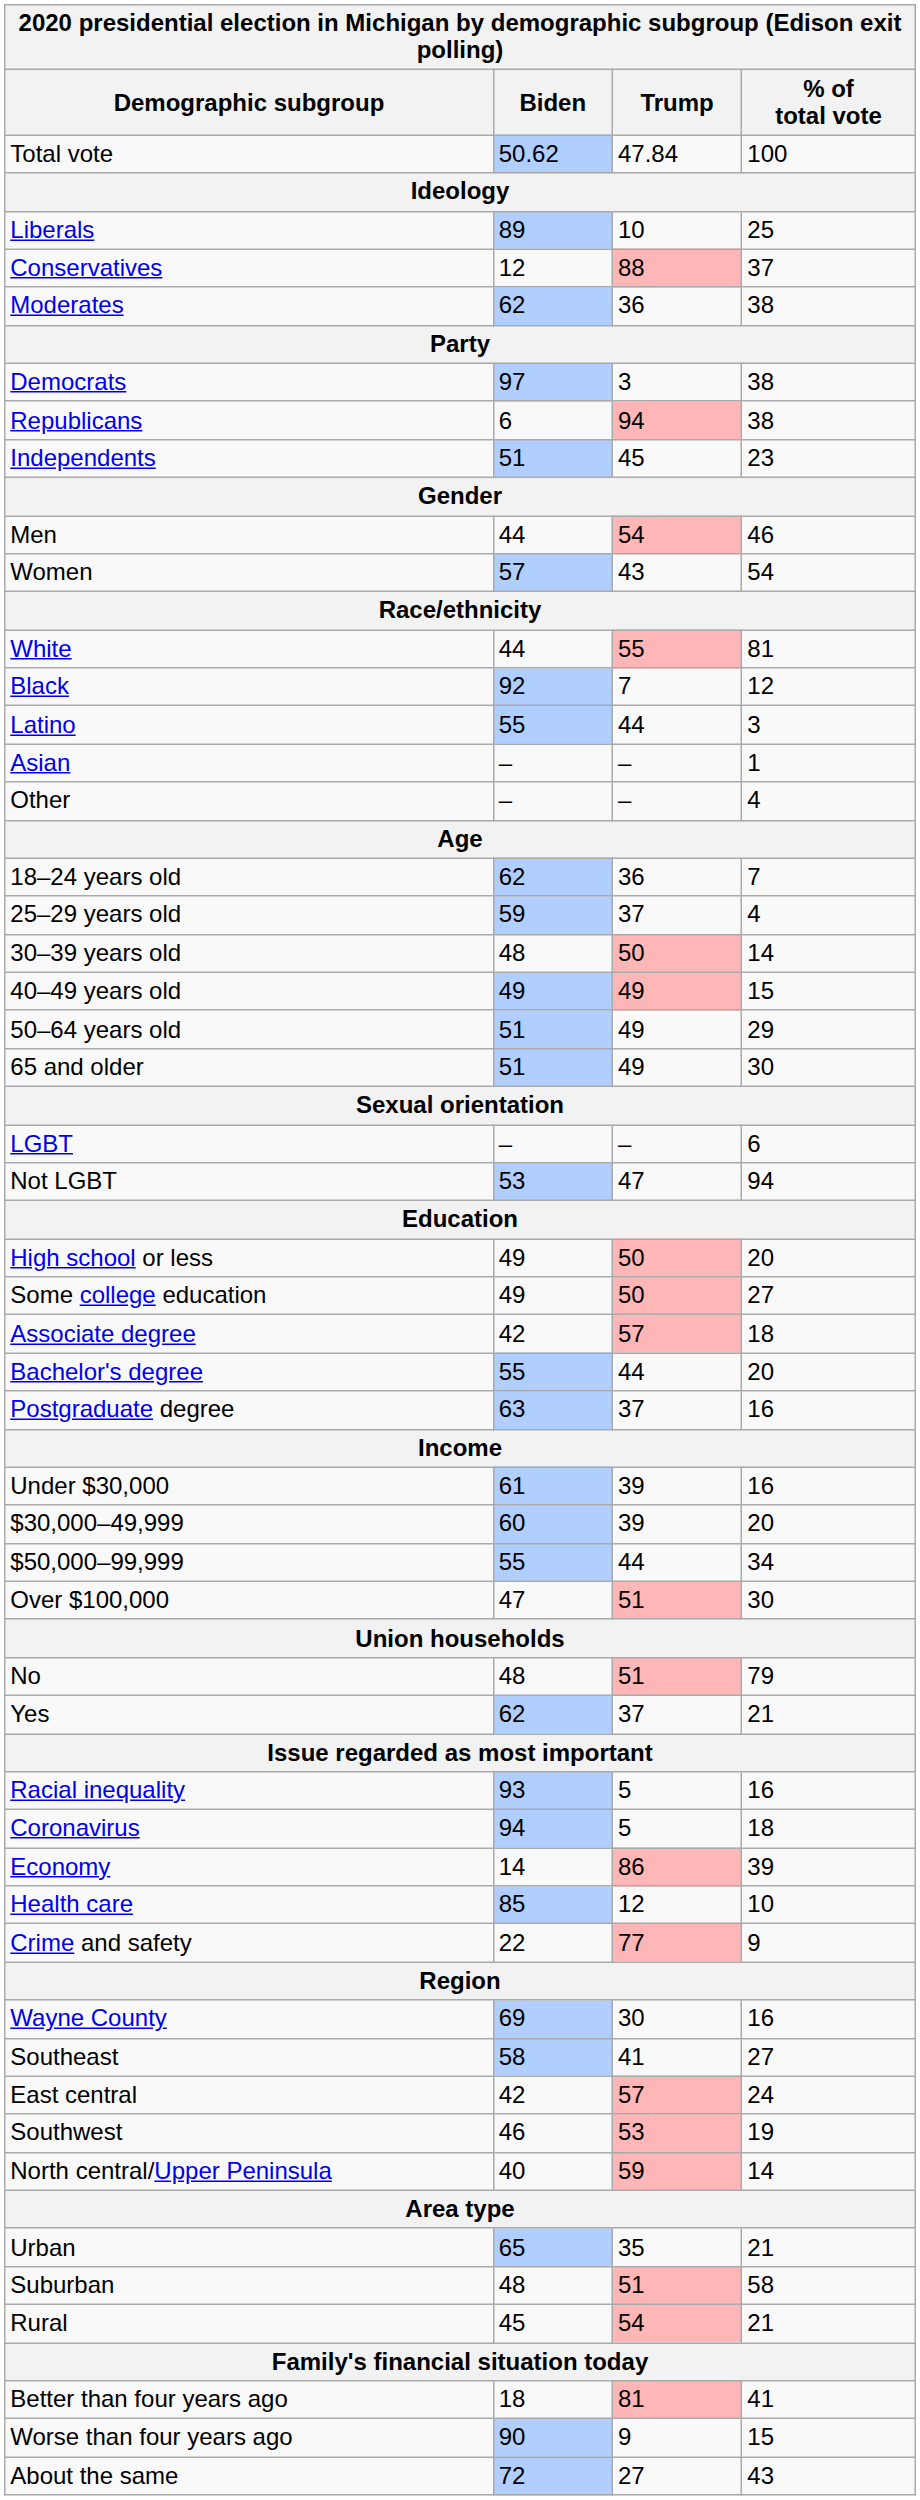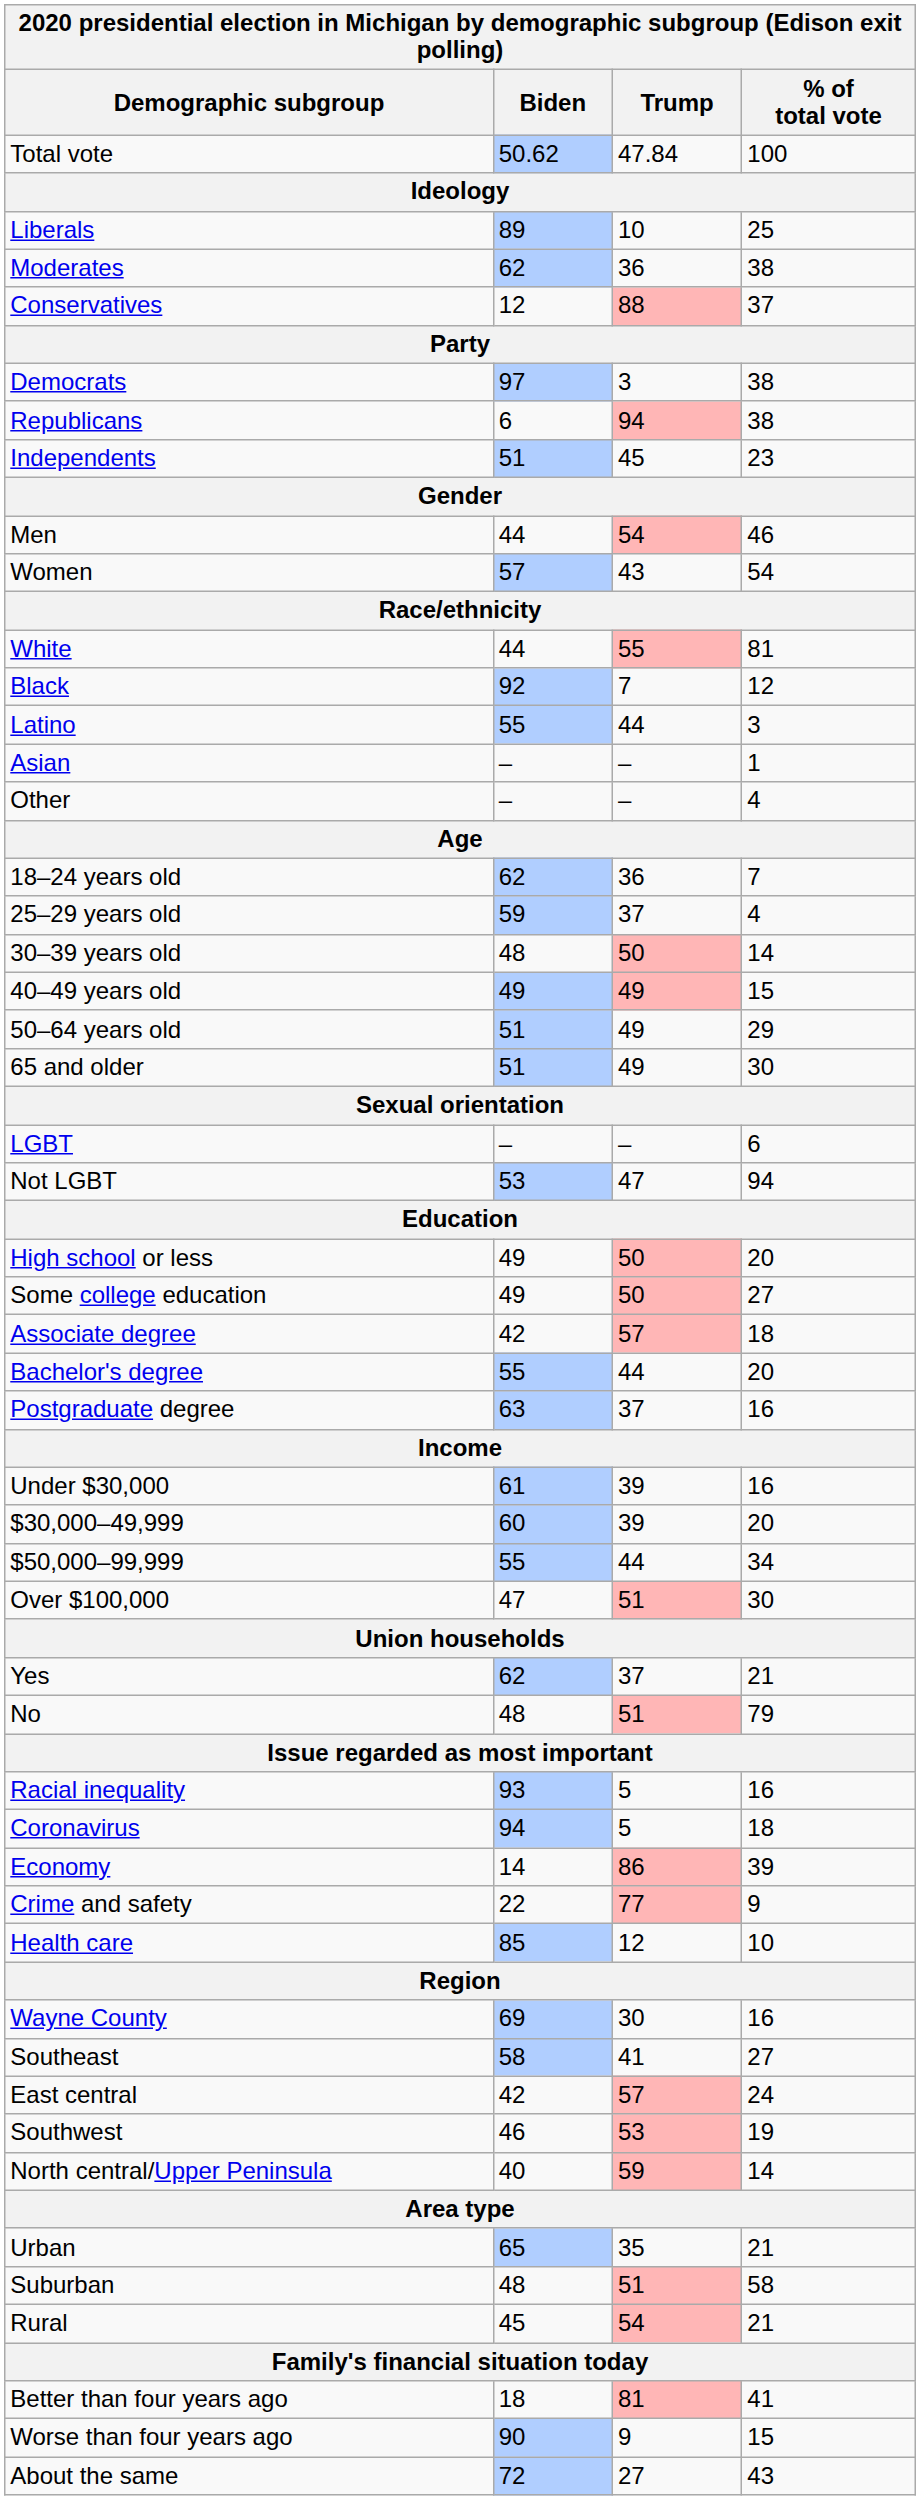rows swapped: Moderates <-> Conservatives
rows swapped: Yes <-> No
rows swapped: Crime and safety <-> Health care
